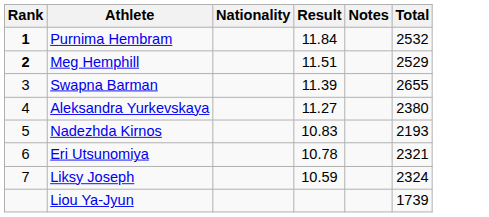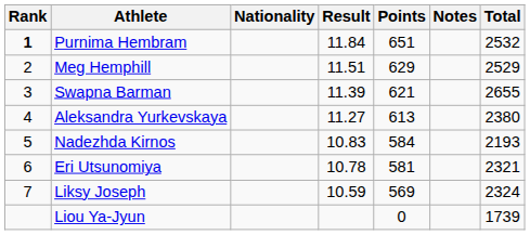+ column: Points | 651 | 629 | 621 | 613 | 584 | 581 | 569 | 0
Meg Hemphill | Rank: bold -> normal
